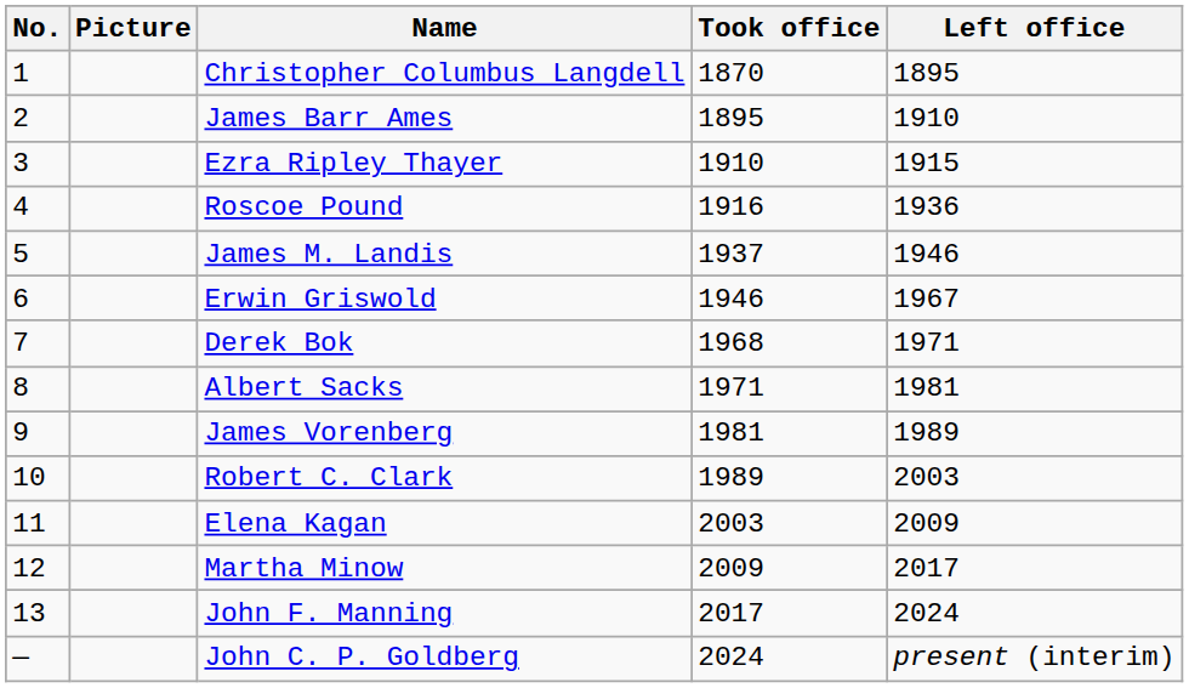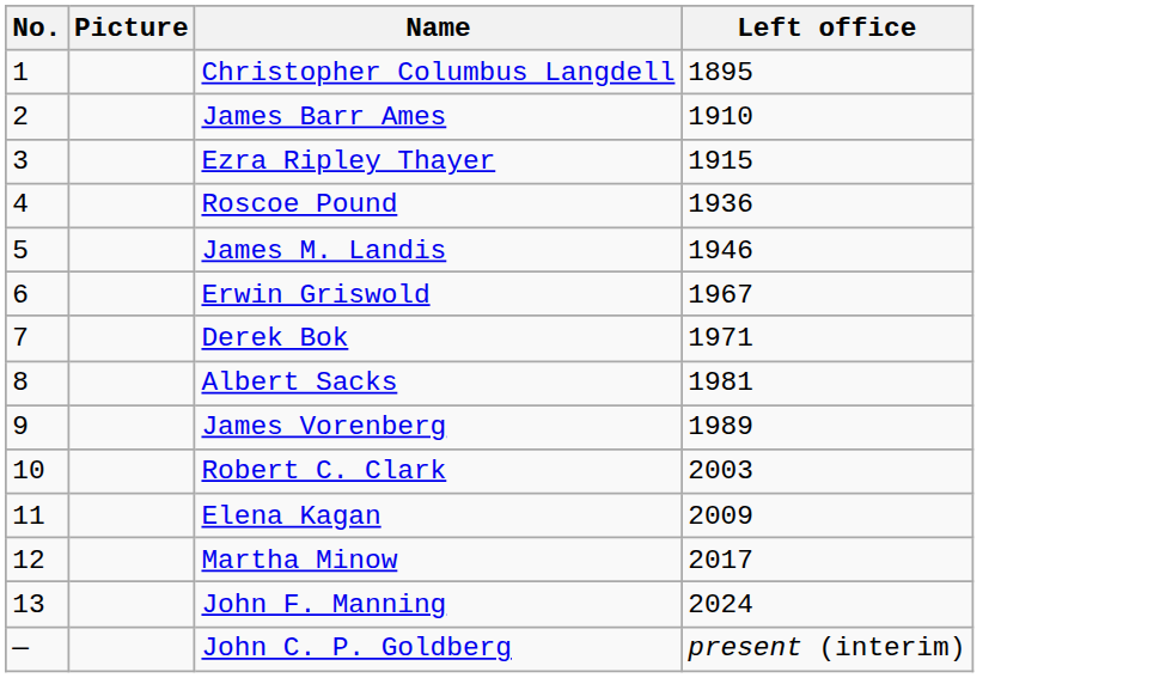- column: Took office | 1870 | 1895 | 1910 | 1916 | 1937 | 1946 | 1968 | 1971 | 1981 | 1989 | 2003 | 2009 | 2017 | 2024
